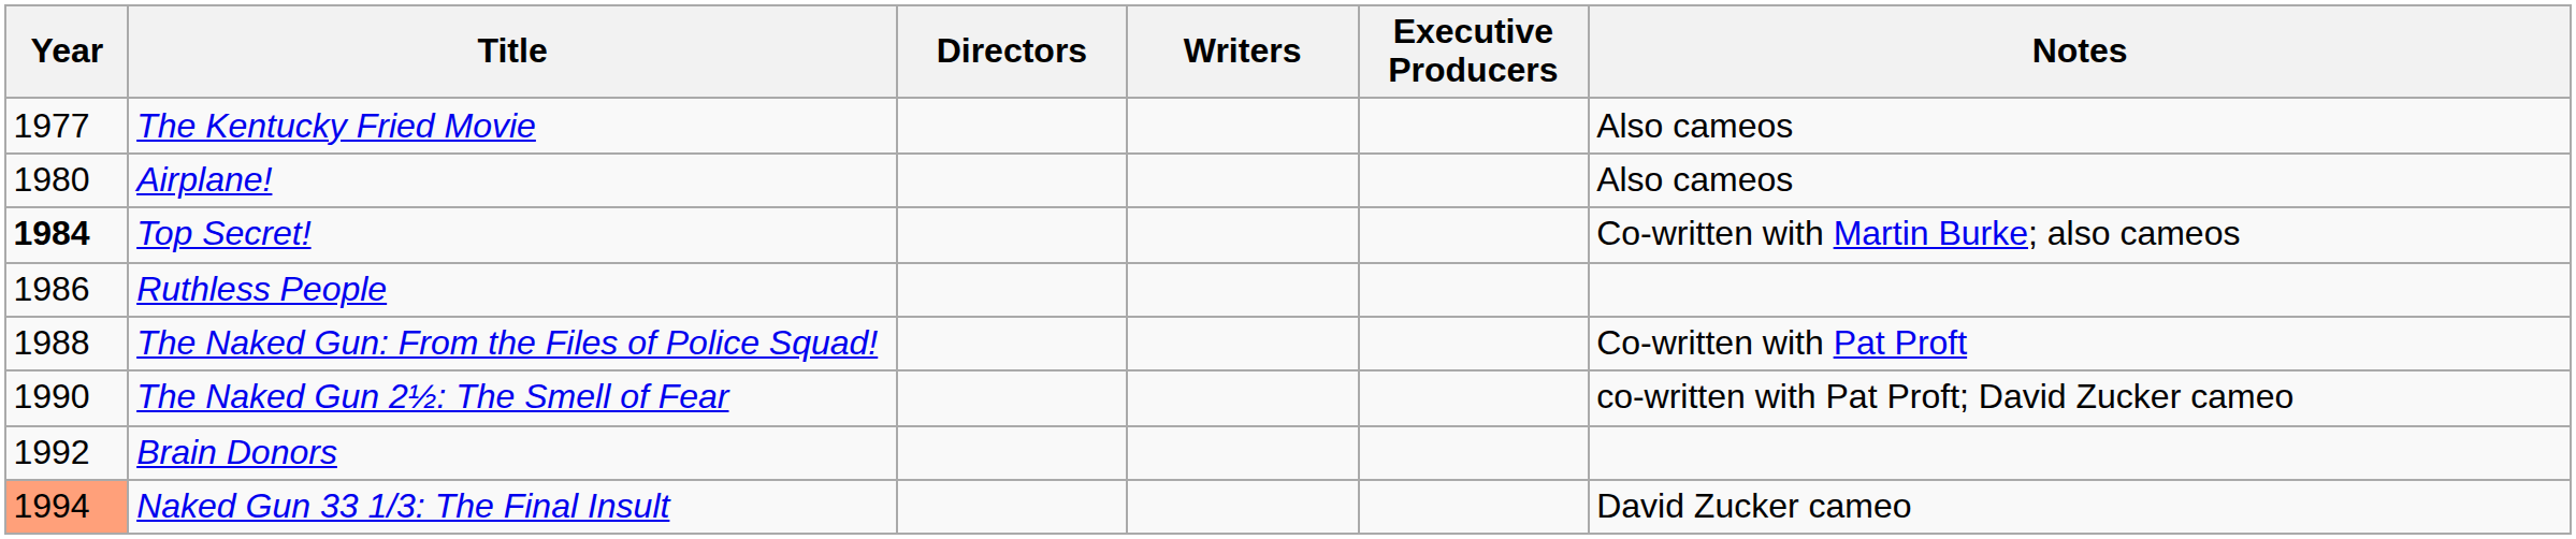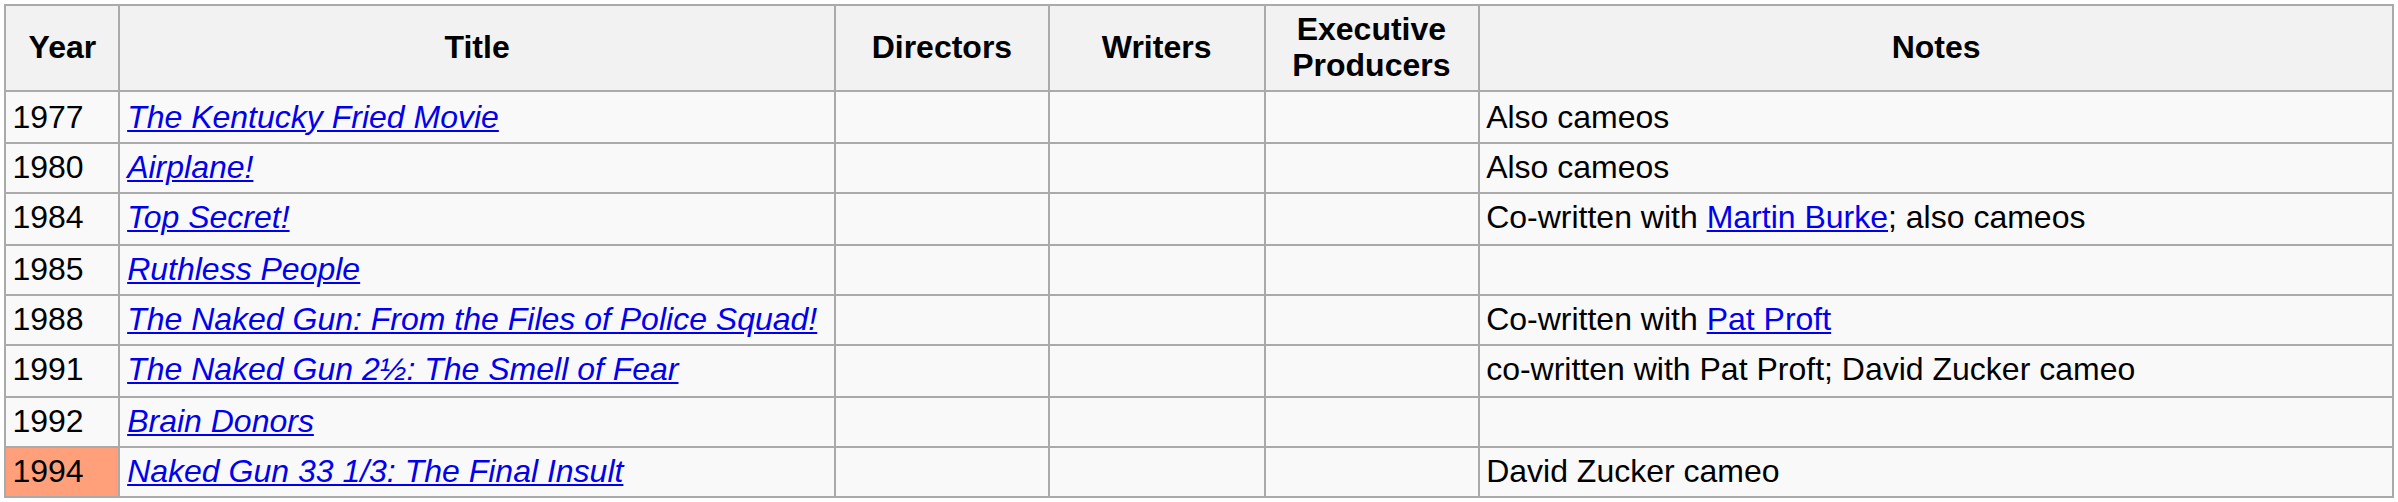Top Secret! | Year: bold -> normal
Ruthless People | Year: 1986 -> 1985
The Naked Gun 2½: The Smell of Fear | Year: 1990 -> 1991
